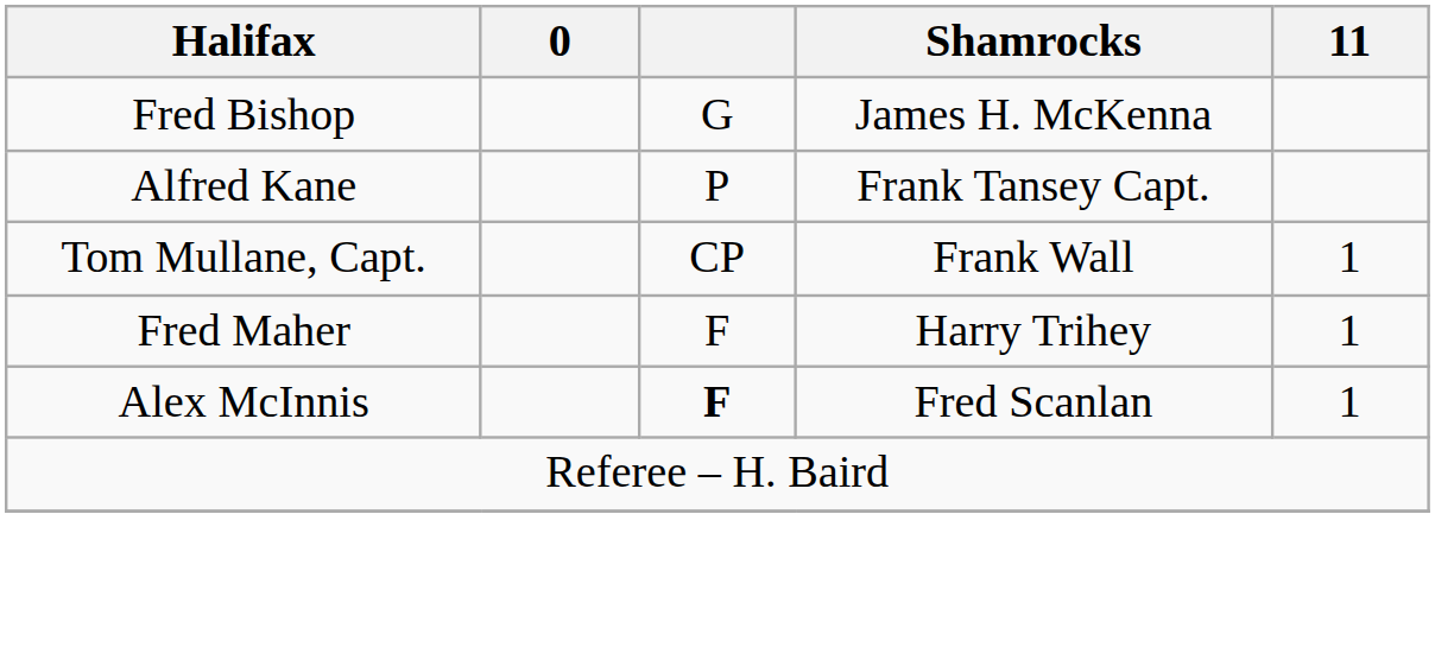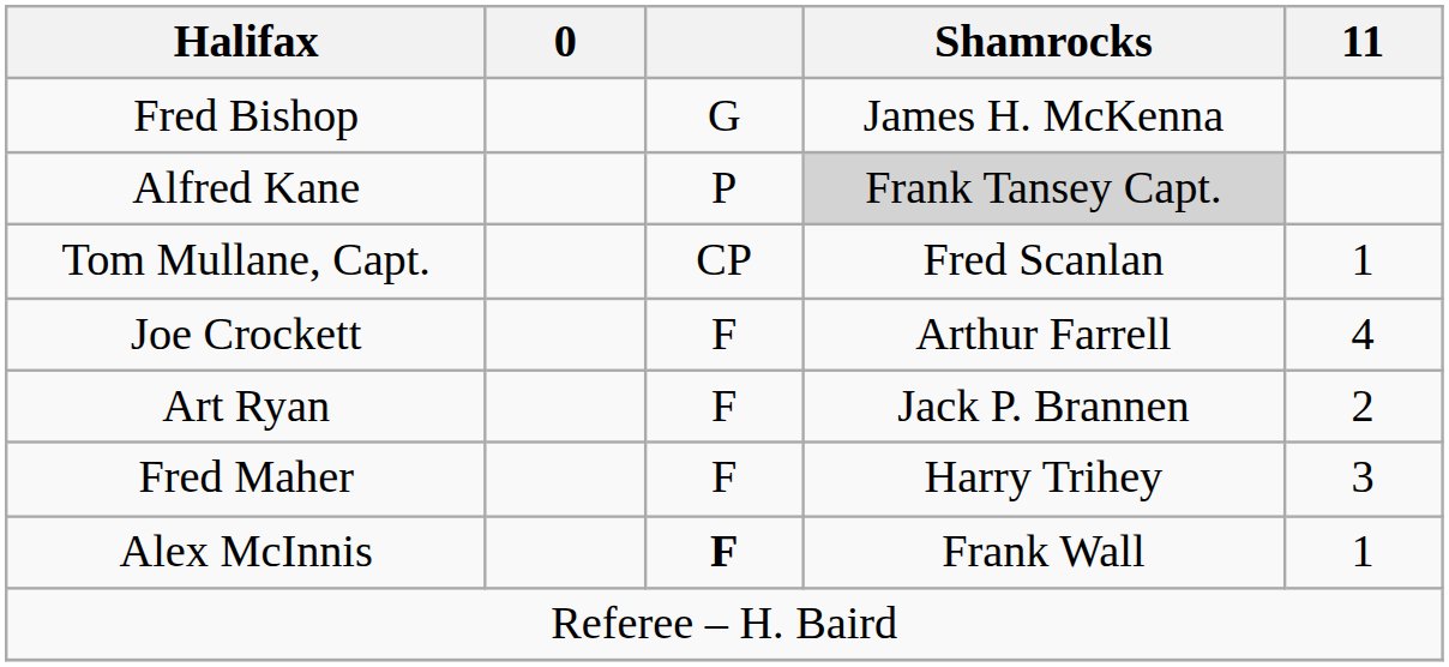Alfred Kane | Shamrocks: no background -> lightgrey background
Tom Mullane, Capt. | Shamrocks: Frank Wall -> Fred Scanlan
+ row: Joe Crockett | F | Arthur Farrell | 4
+ row: Art Ryan | F | Jack P. Brannen | 2
Fred Maher | 11: 1 -> 3
Alex McInnis | Shamrocks: Fred Scanlan -> Frank Wall
